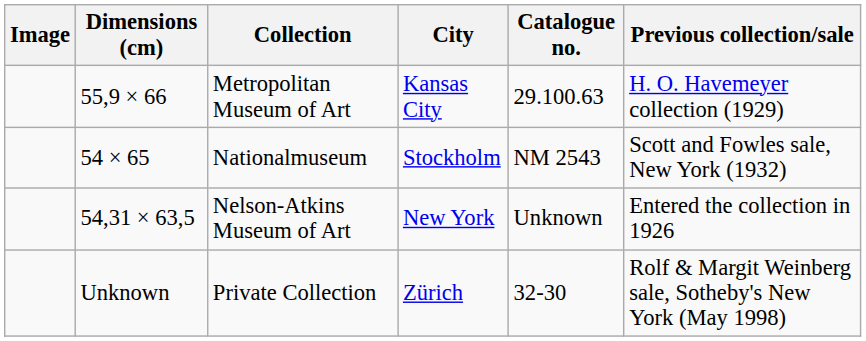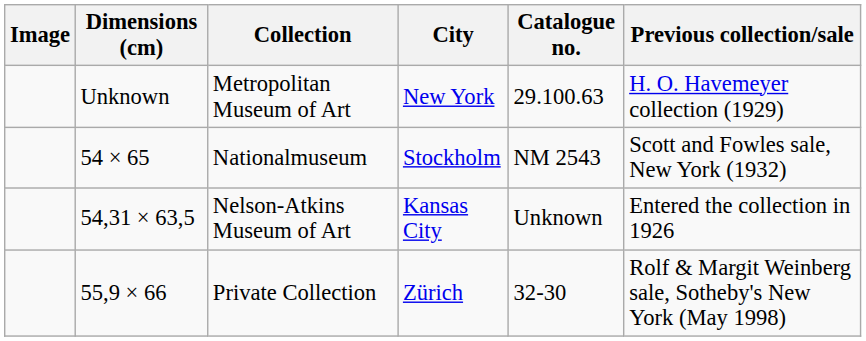Metropolitan Museum of Art | Dimensions (cm): 55,9 × 66 -> Unknown
Metropolitan Museum of Art | City: Kansas City -> New York
Nelson-Atkins Museum of Art | City: New York -> Kansas City
Private Collection | Dimensions (cm): Unknown -> 55,9 × 66
